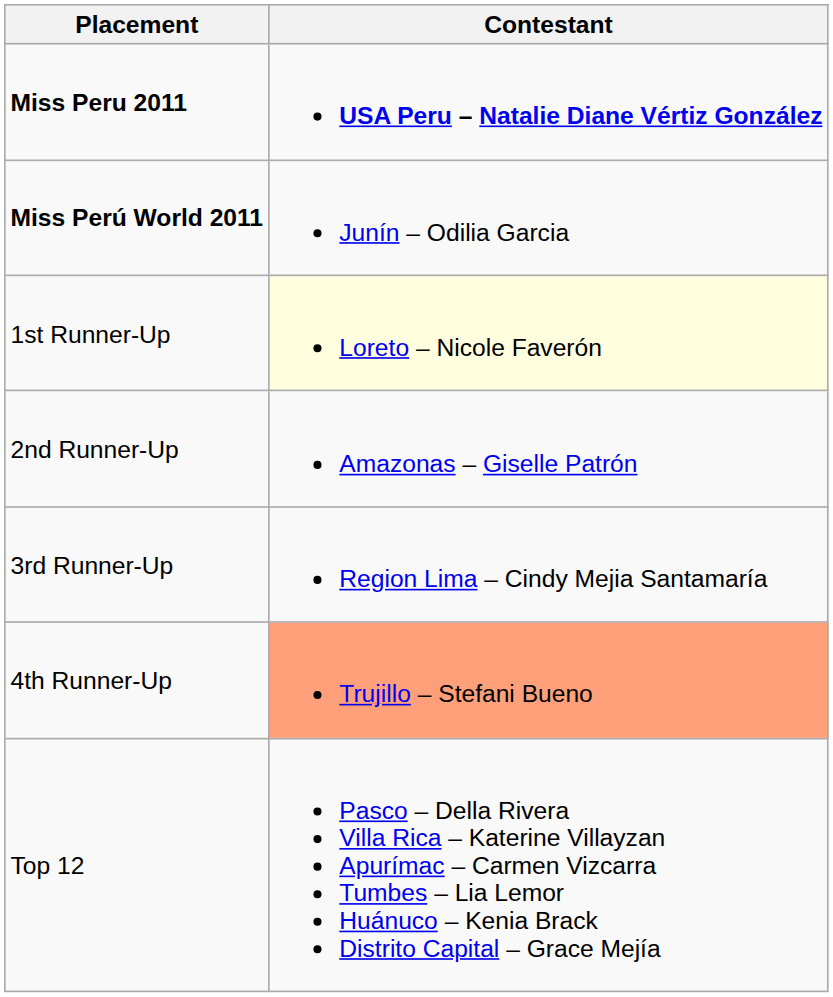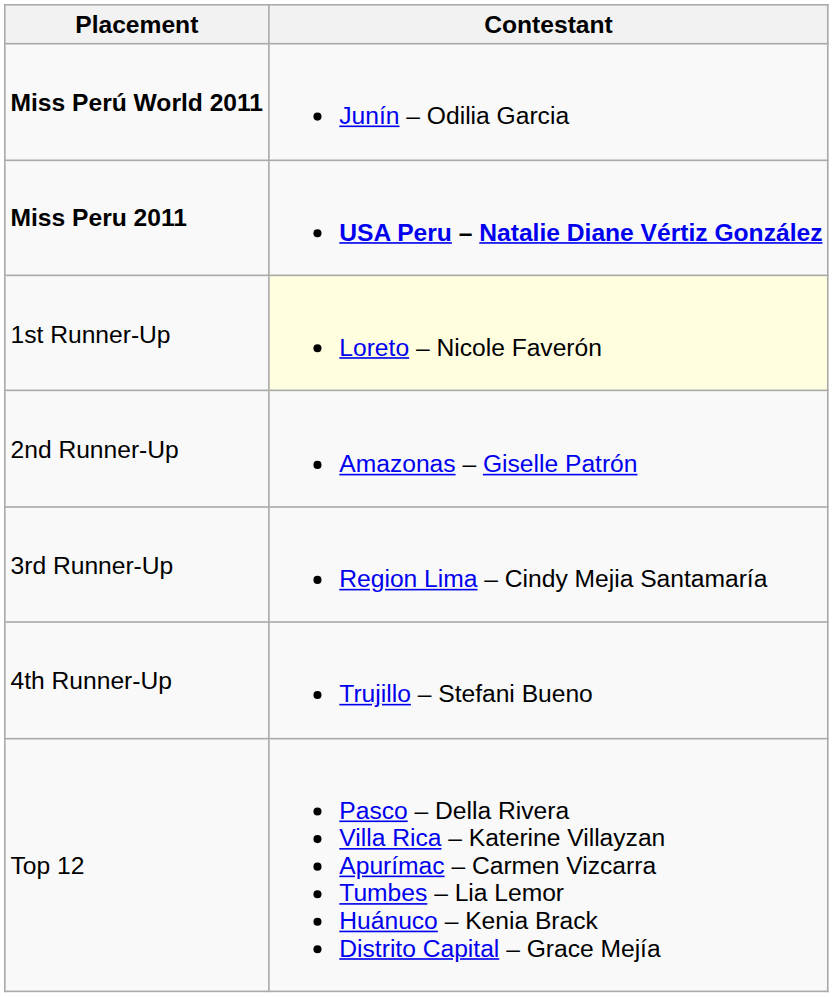rows swapped: Miss Peru 2011 <-> Miss Perú World 2011
4th Runner-Up | Contestant: lightsalmon background -> no background
